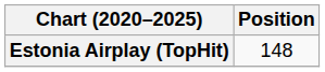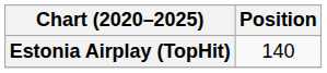Estonia Airplay (TopHit) | Position: 148 -> 140
